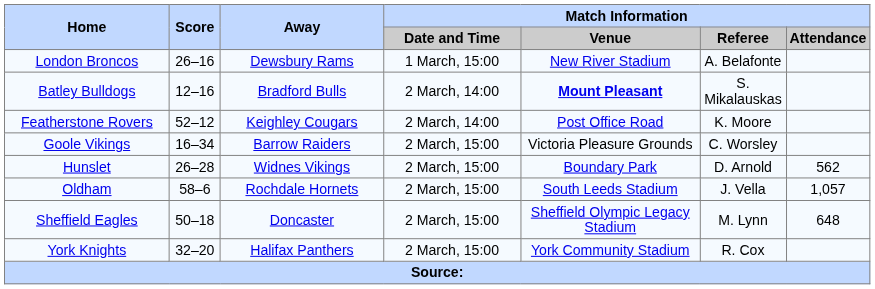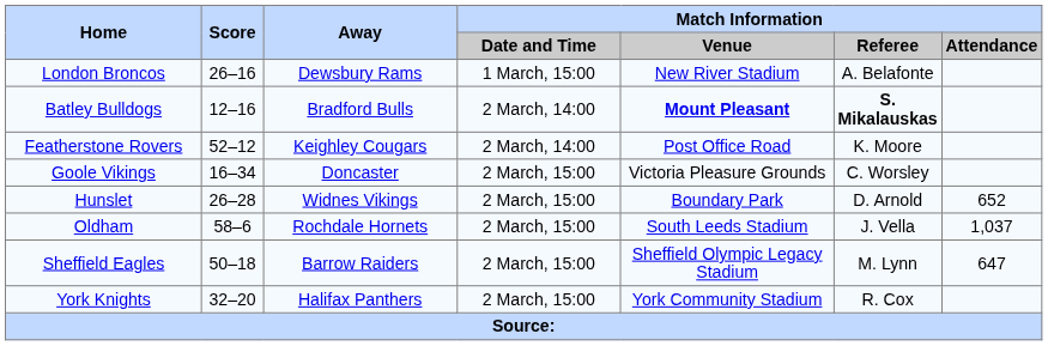Batley Bulldogs | Match Information / Referee: normal -> bold
Goole Vikings | Away: Barrow Raiders -> Doncaster
Hunslet | Match Information / Attendance: 562 -> 652
Oldham | Match Information / Attendance: 1,057 -> 1,037
Sheffield Eagles | Away: Doncaster -> Barrow Raiders
Sheffield Eagles | Match Information / Attendance: 648 -> 647
